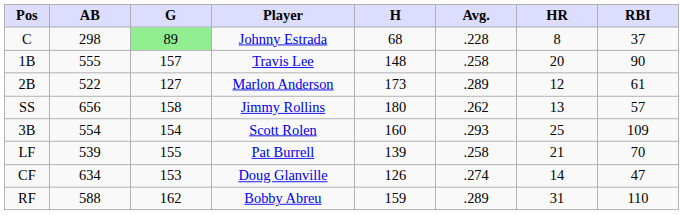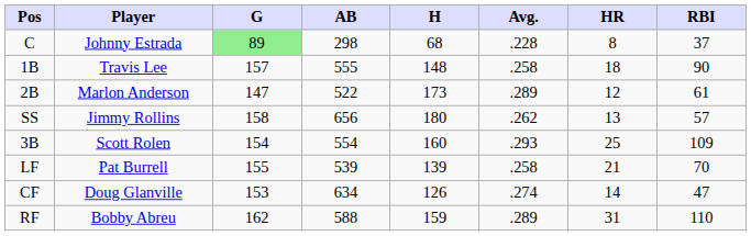columns swapped: Player <-> AB
1B | HR: 20 -> 18
2B | G: 127 -> 147
